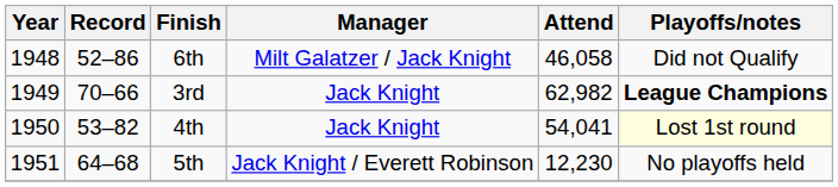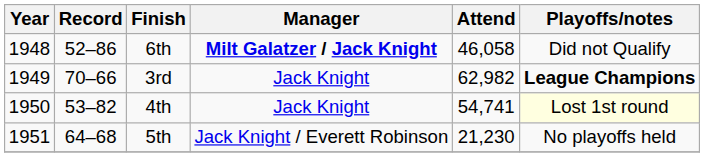6th | Manager: normal -> bold
4th | Attend: 54,041 -> 54,741
5th | Attend: 12,230 -> 21,230
